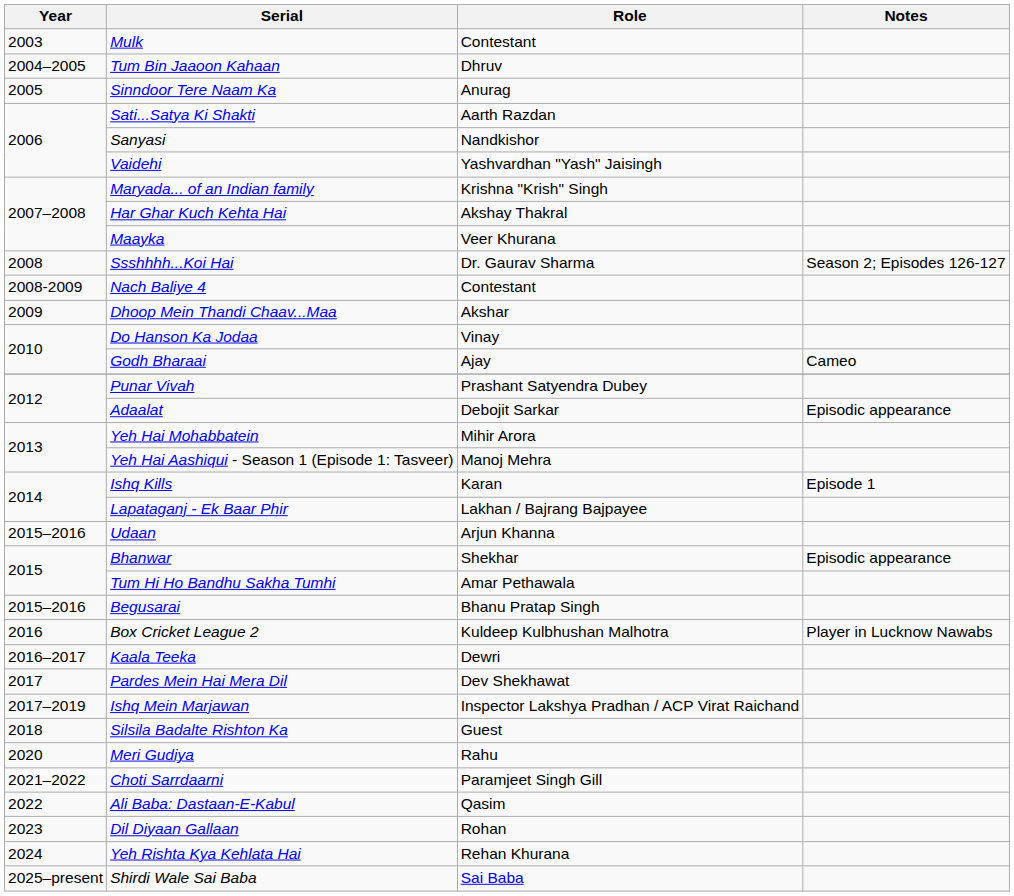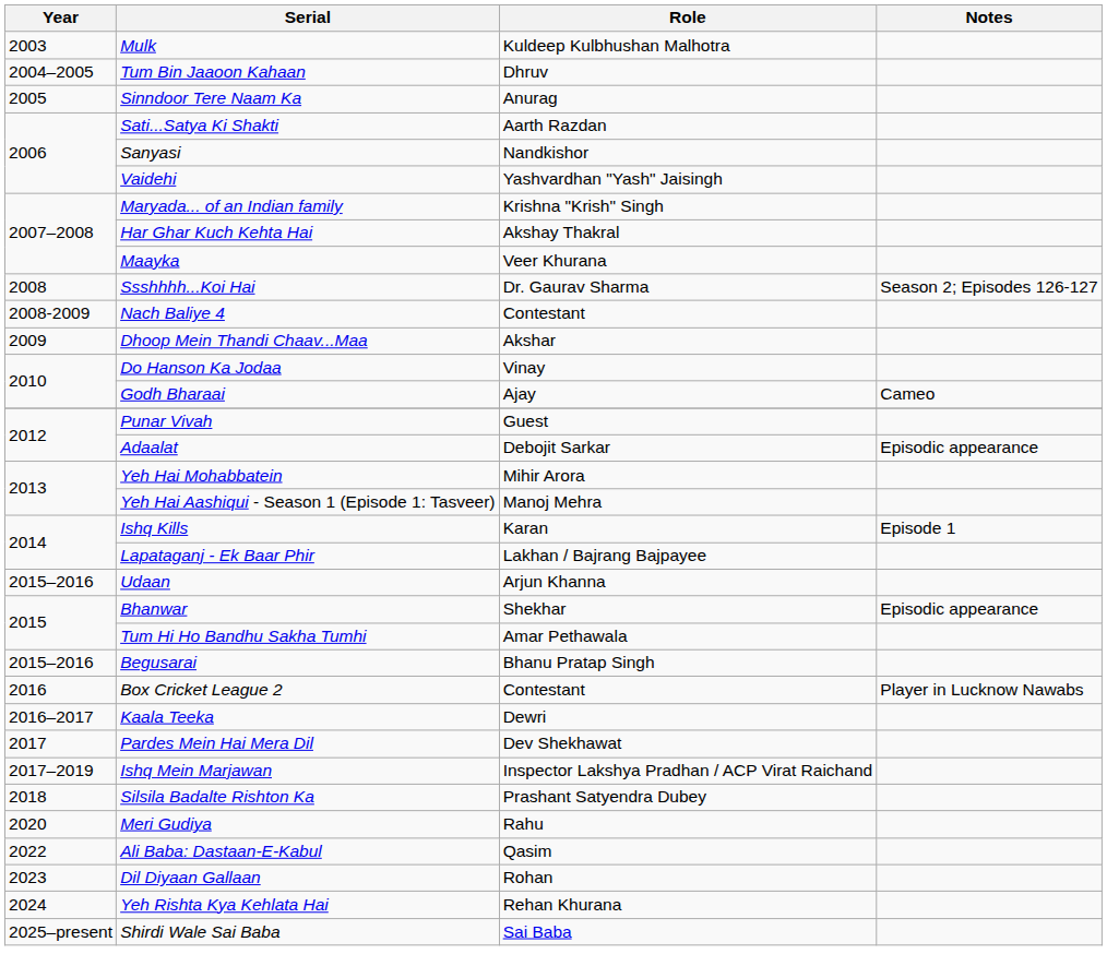Mulk | Role: Contestant -> Kuldeep Kulbhushan Malhotra
Punar Vivah | Role: Prashant Satyendra Dubey -> Guest
Box Cricket League 2 | Role: Kuldeep Kulbhushan Malhotra -> Contestant
Silsila Badalte Rishton Ka | Role: Guest -> Prashant Satyendra Dubey
- row: 2021–2022 | Choti Sarrdaarni | Paramjeet Singh Gill
